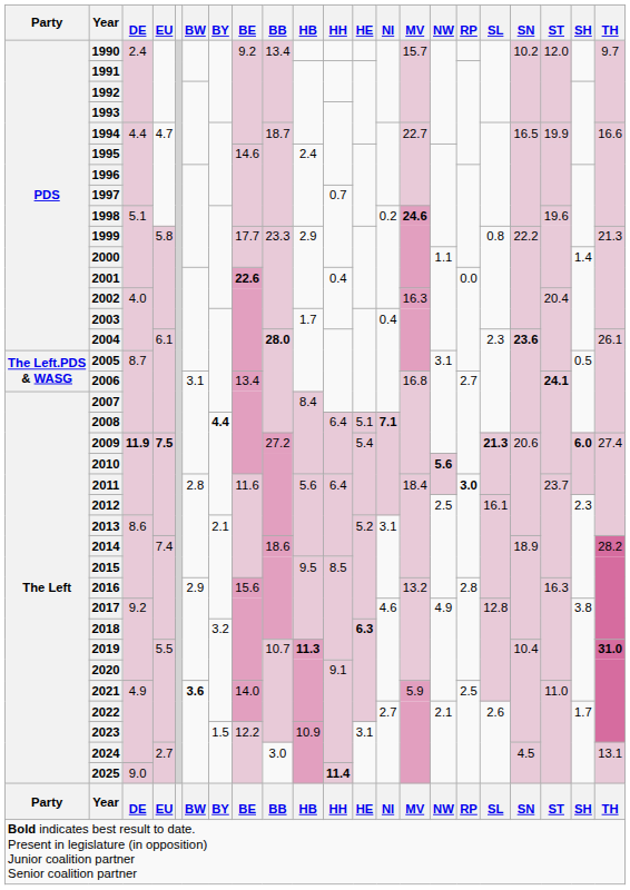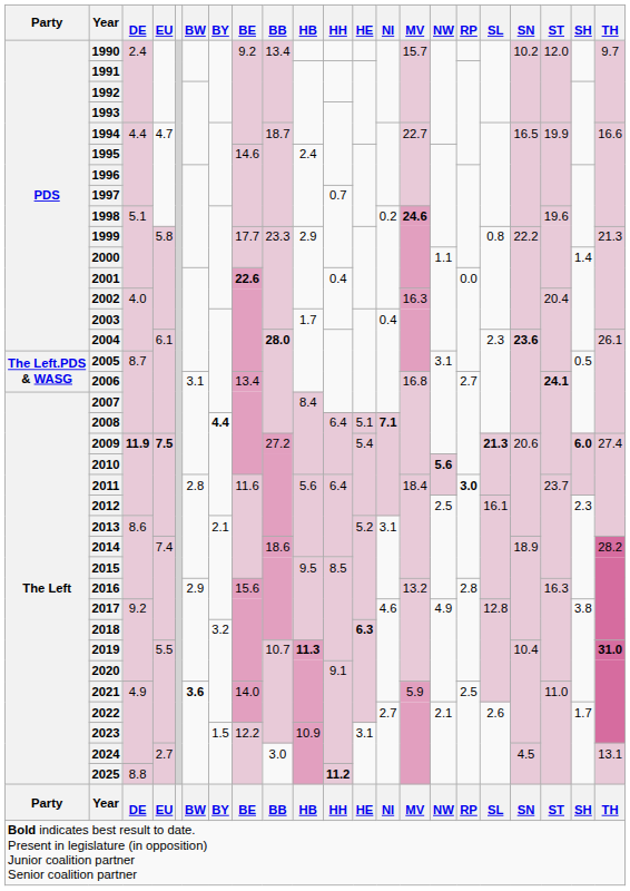2025 | DE: 9.0 -> 8.8
2025 | HH: 11.4 -> 11.2
